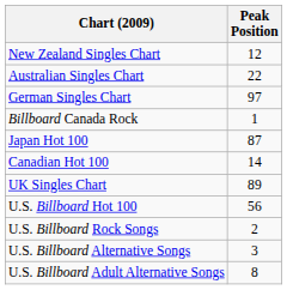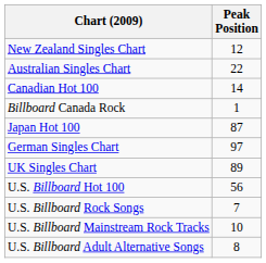rows swapped: Canadian Hot 100 <-> German Singles Chart
U.S. Billboard Rock Songs | Peak Position: 2 -> 7
- row: U.S. Billboard Alternative Songs | 3
+ row: U.S. Billboard Mainstream Rock Tracks | 10
